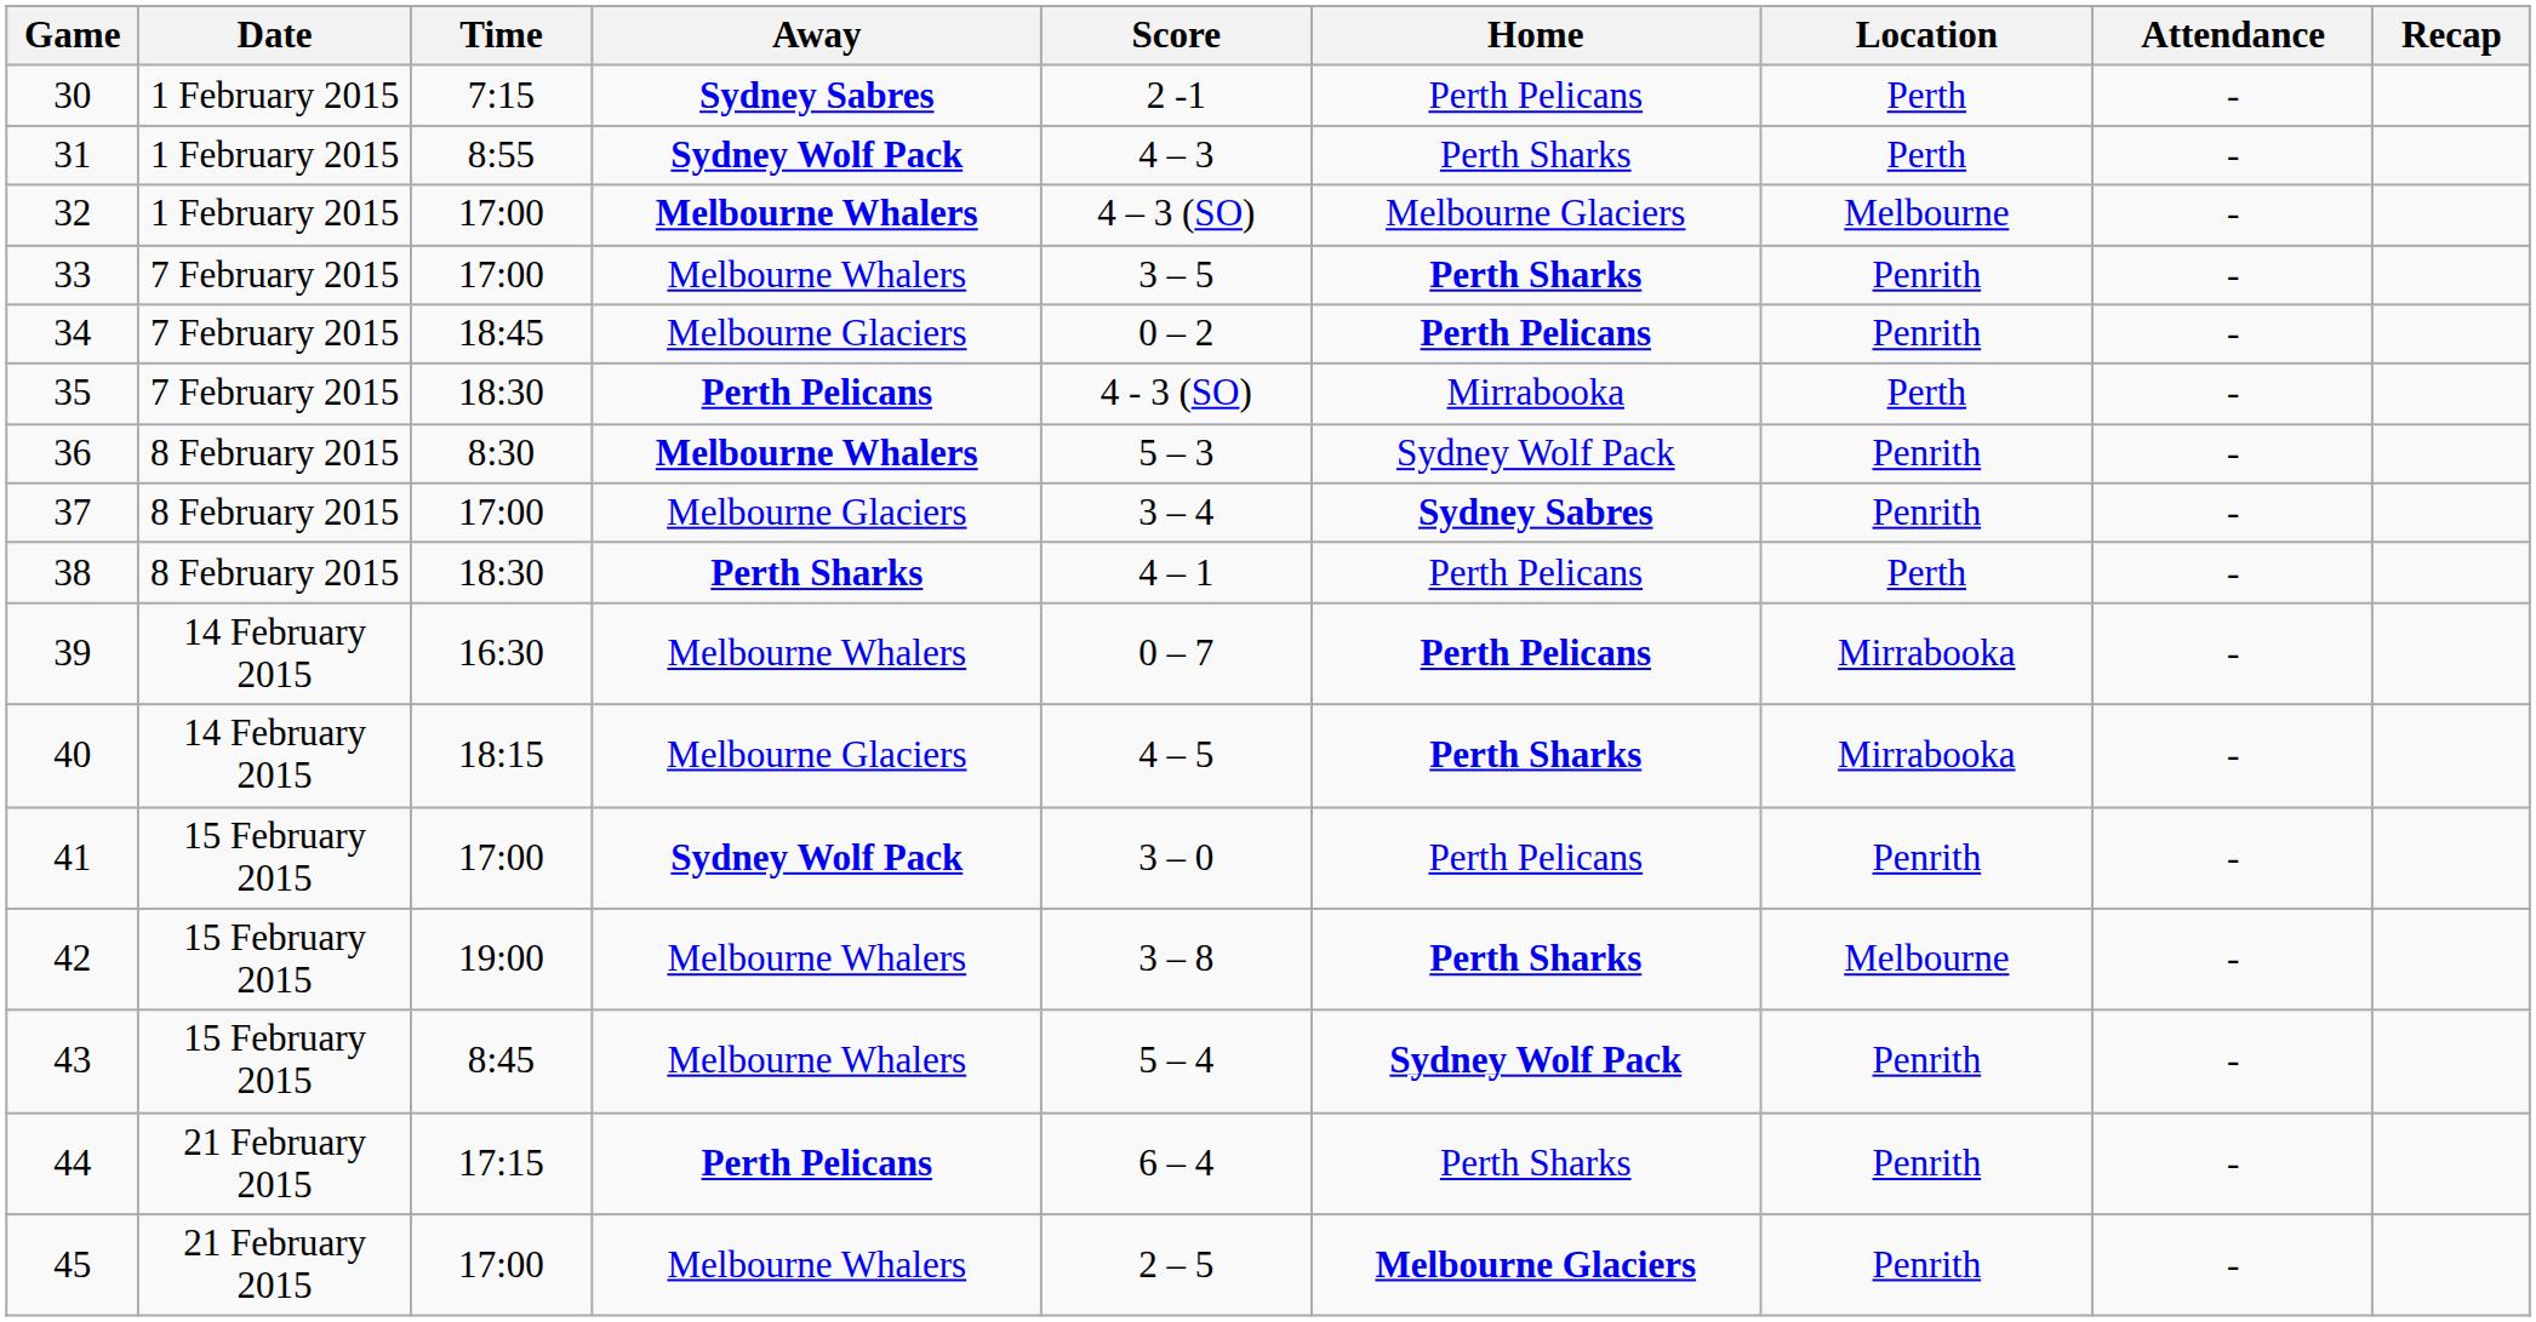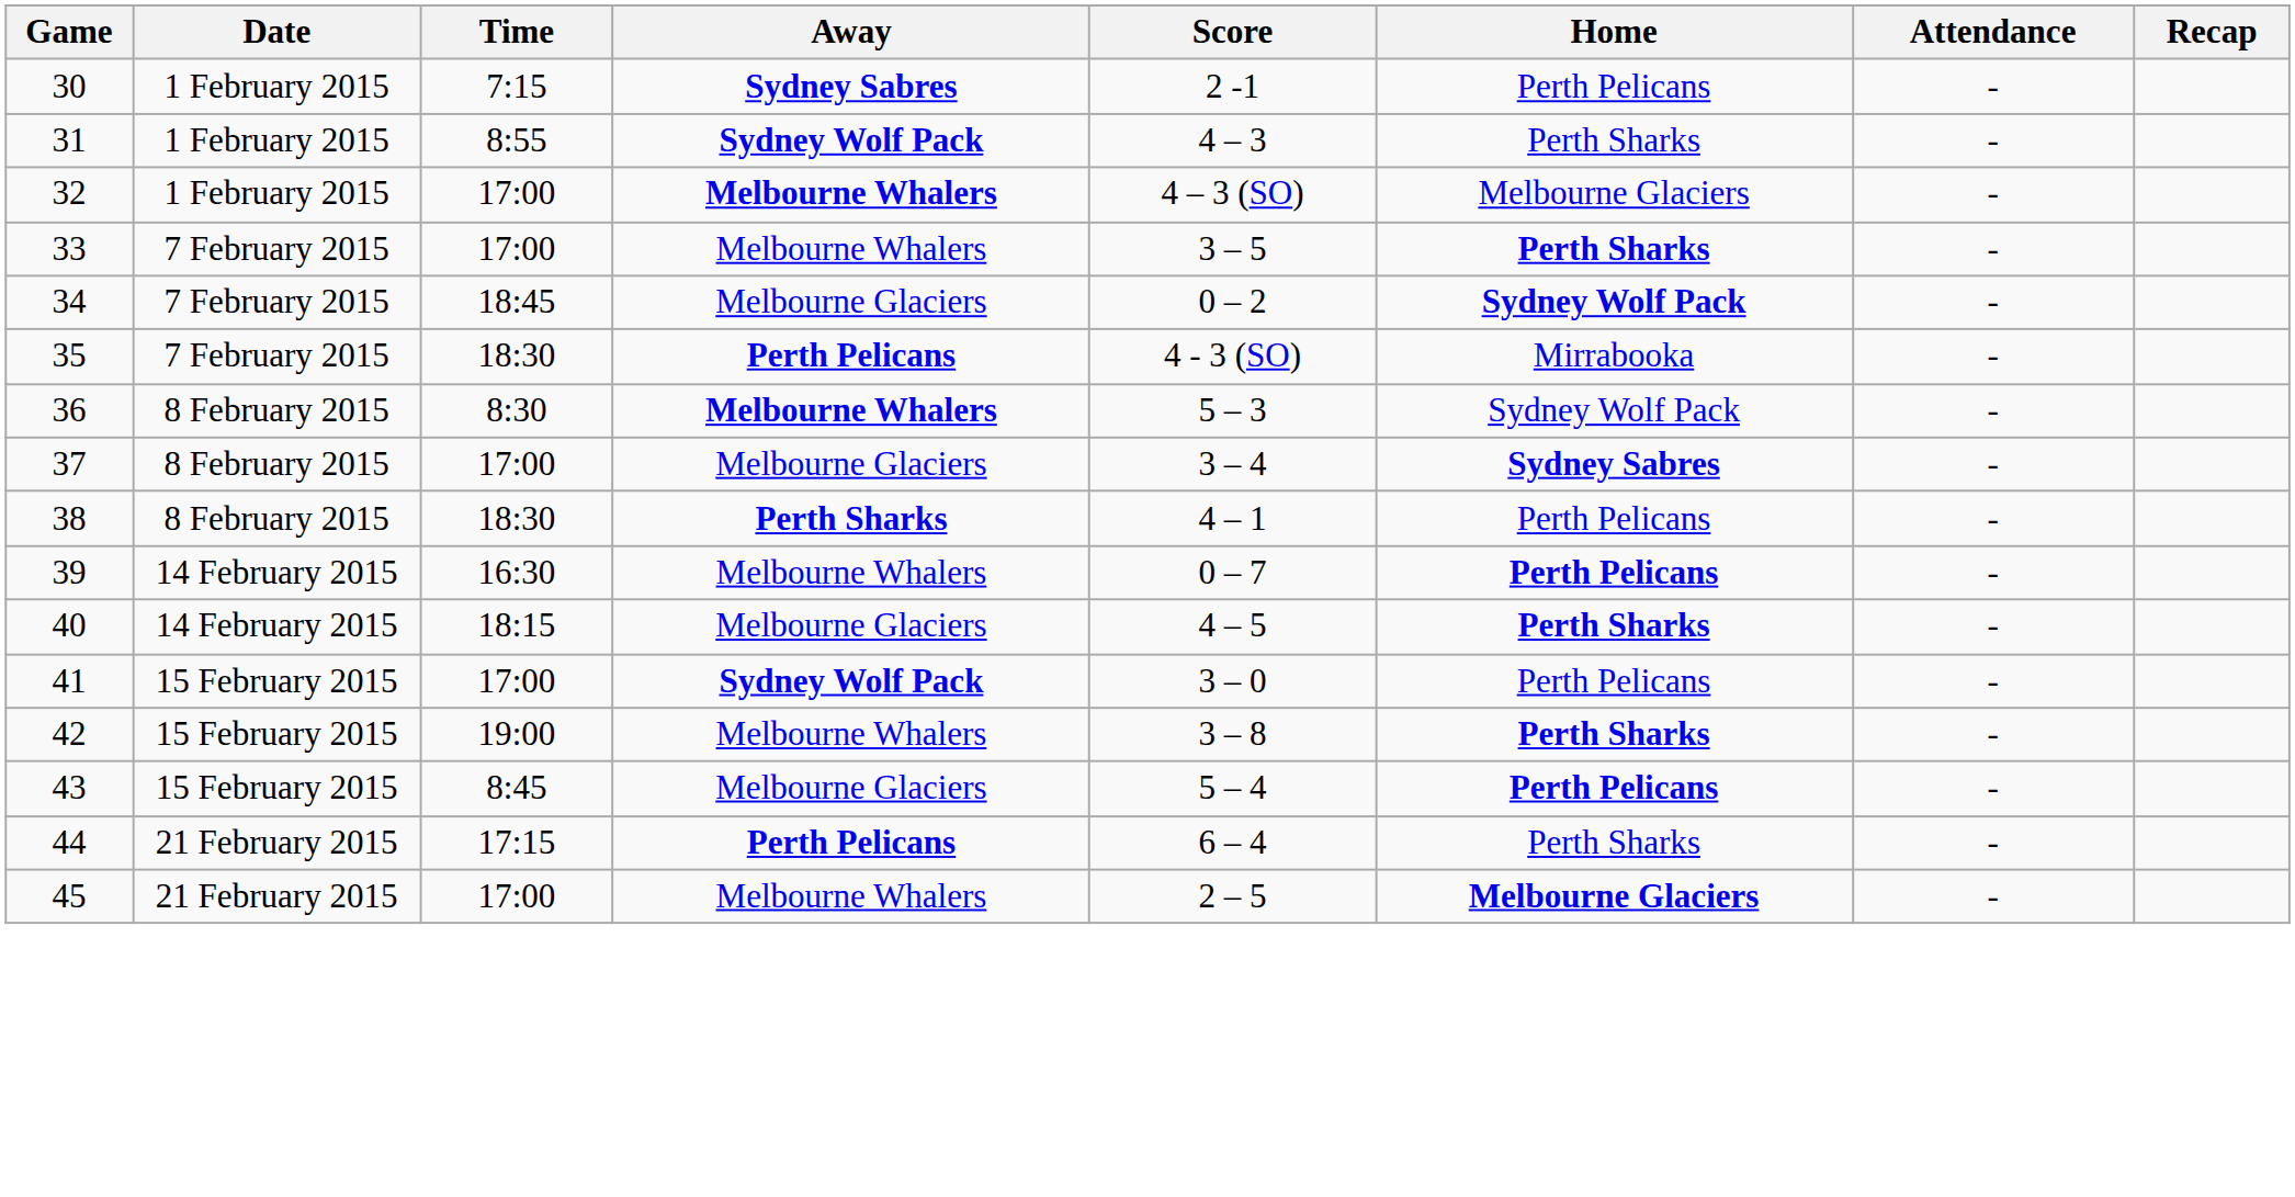- column: Location | Perth | Perth | Melbourne | Penrith | Penrith | Perth | Penrith | Penrith | Perth | Mirrabooka | Mirrabooka | Penrith | Melbourne | Penrith | Penrith | Penrith
34 | Home: Perth Pelicans -> Sydney Wolf Pack
43 | Away: Melbourne Whalers -> Melbourne Glaciers
43 | Home: Sydney Wolf Pack -> Perth Pelicans
